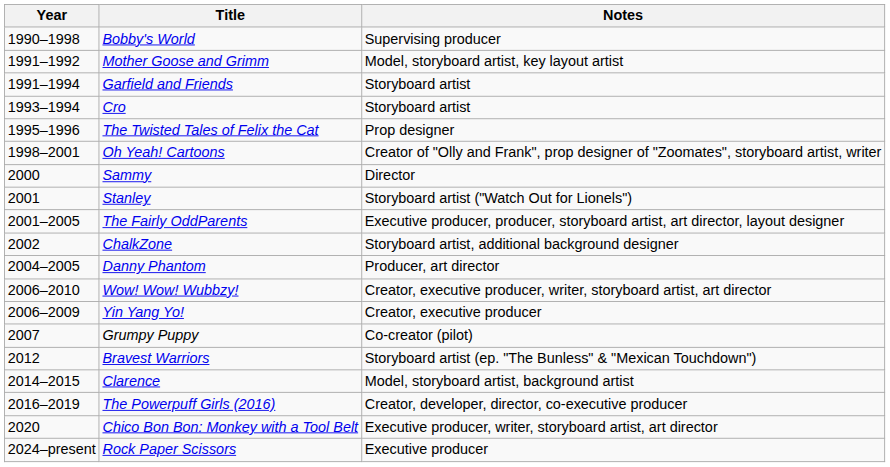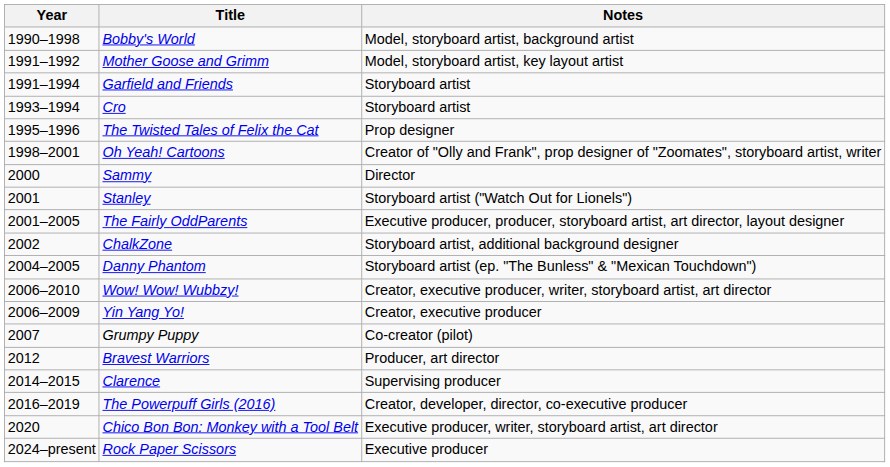Bobby's World | Notes: Supervising producer -> Model, storyboard artist, background artist
Danny Phantom | Notes: Producer, art director -> Storyboard artist (ep. "The Bunless" & "Mexican Touchdown")
Bravest Warriors | Notes: Storyboard artist (ep. "The Bunless" & "Mexican Touchdown") -> Producer, art director
Clarence | Notes: Model, storyboard artist, background artist -> Supervising producer
